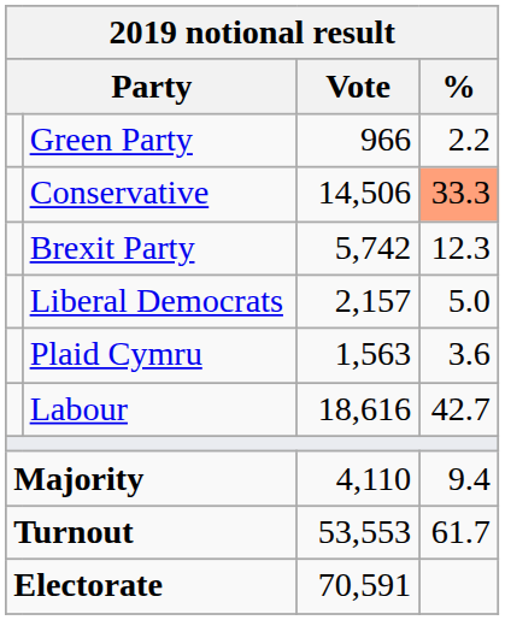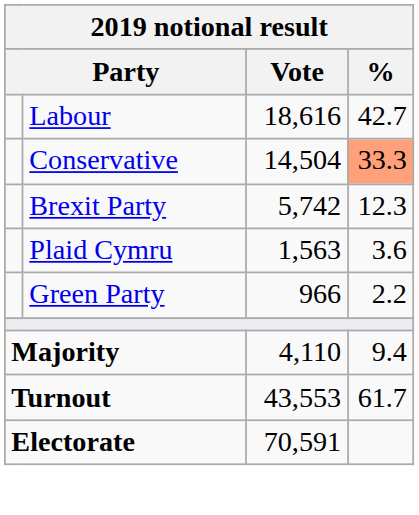rows swapped: Labour <-> Green Party
Conservative | Vote: 14,506 -> 14,504
- row: Liberal Democrats | 2,157 | 5.0
Turnout | Vote: 53,553 -> 43,553
